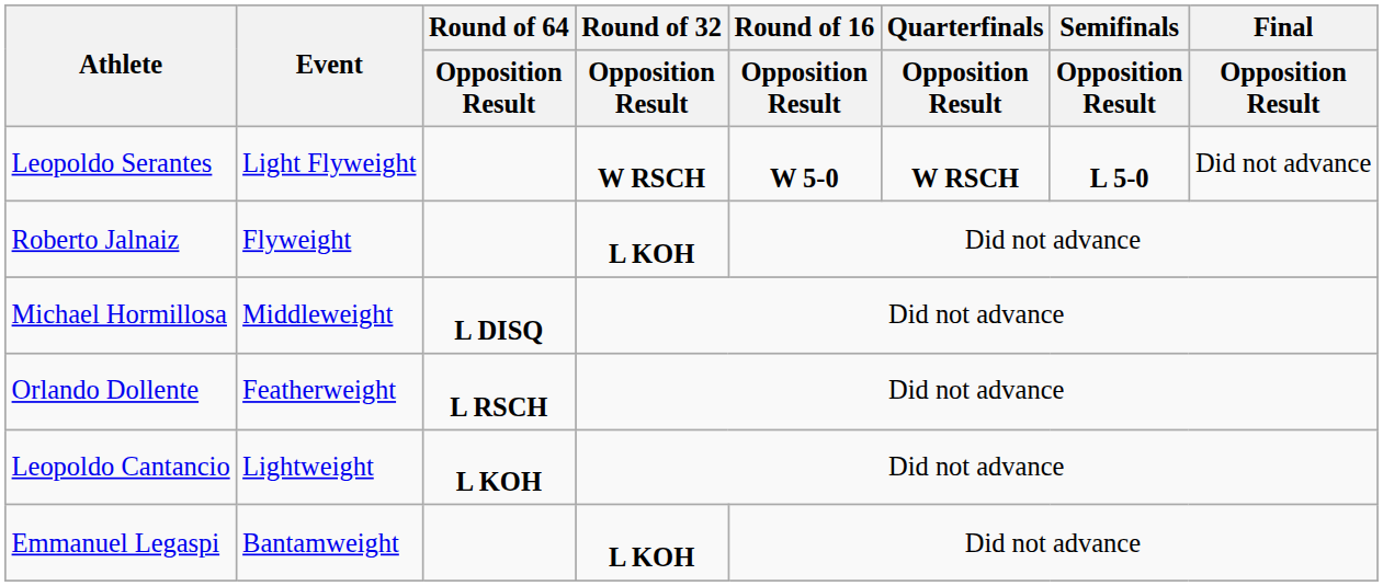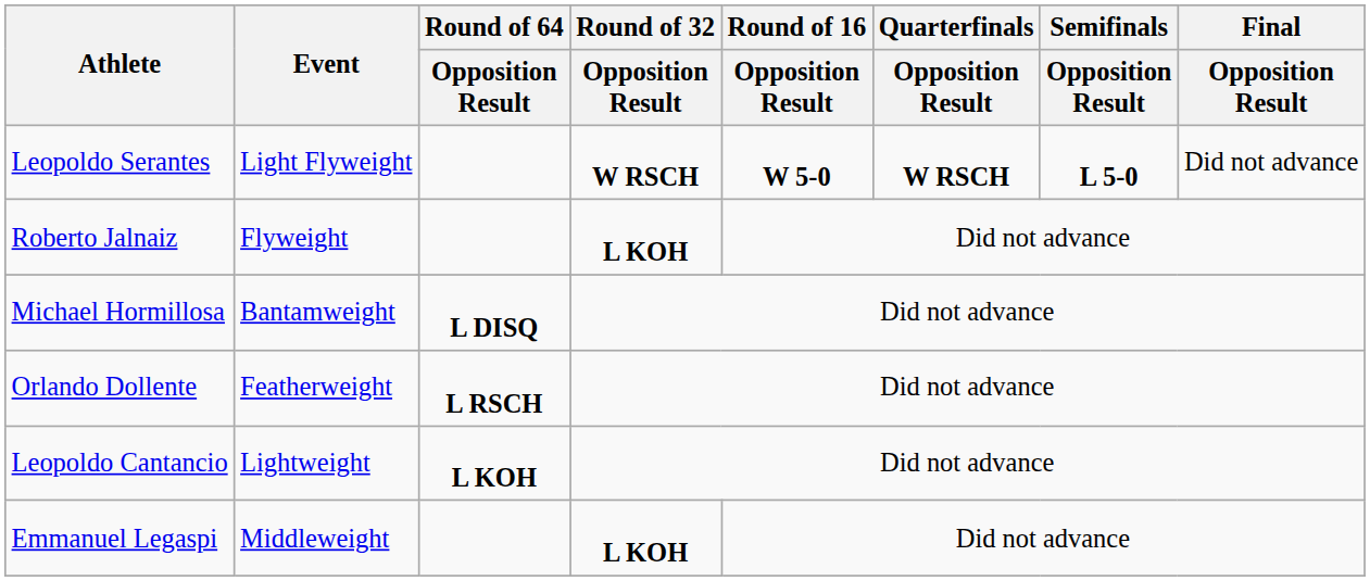Michael Hormillosa | Event: Middleweight -> Bantamweight
Emmanuel Legaspi | Event: Bantamweight -> Middleweight
